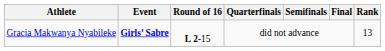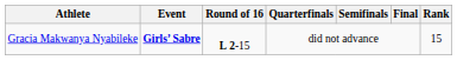Gracia Makwanya Nyabileke | Rank: 13 -> 15
